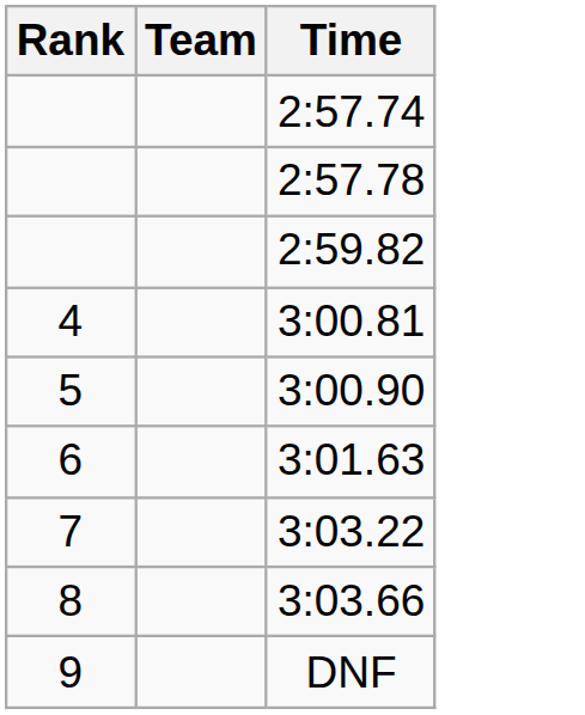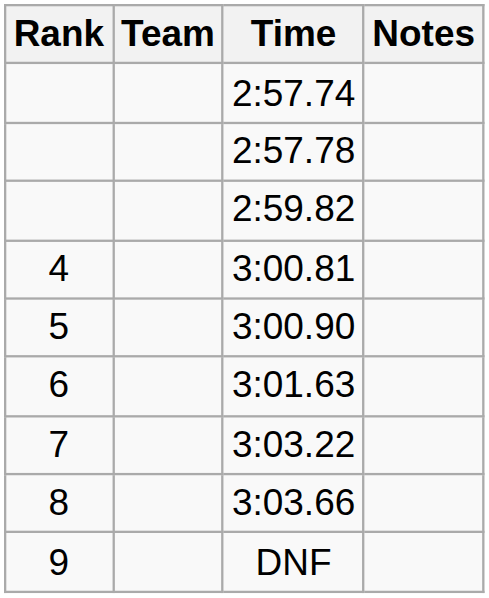+ column: Notes
